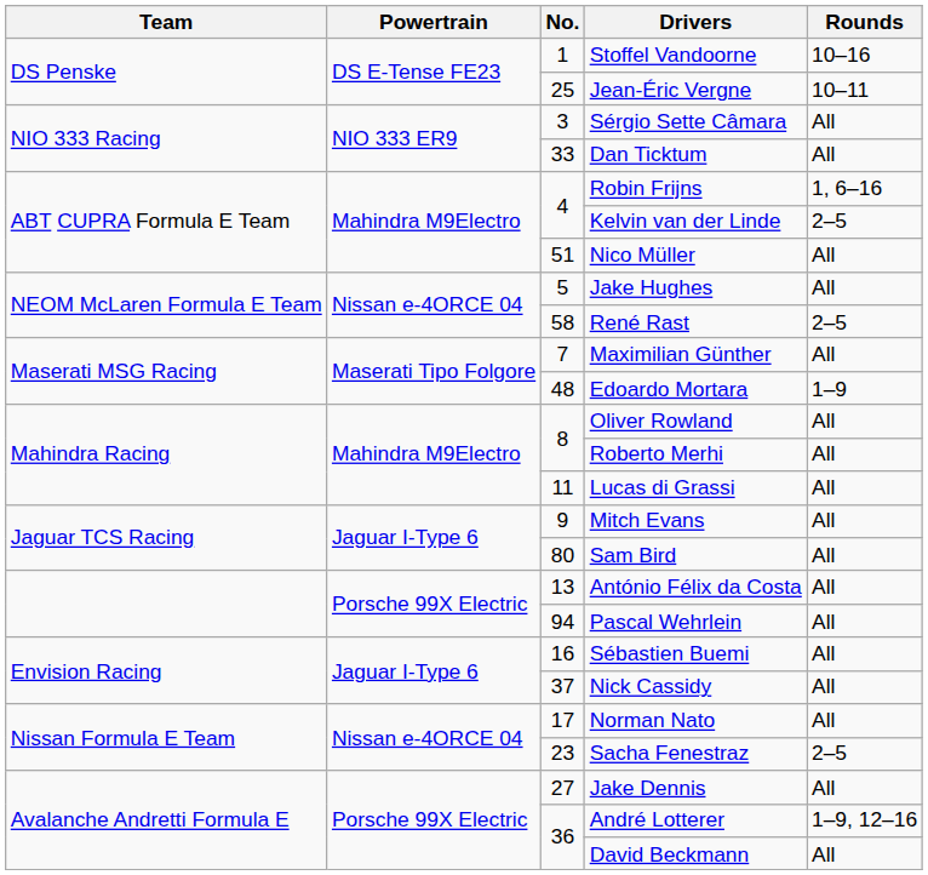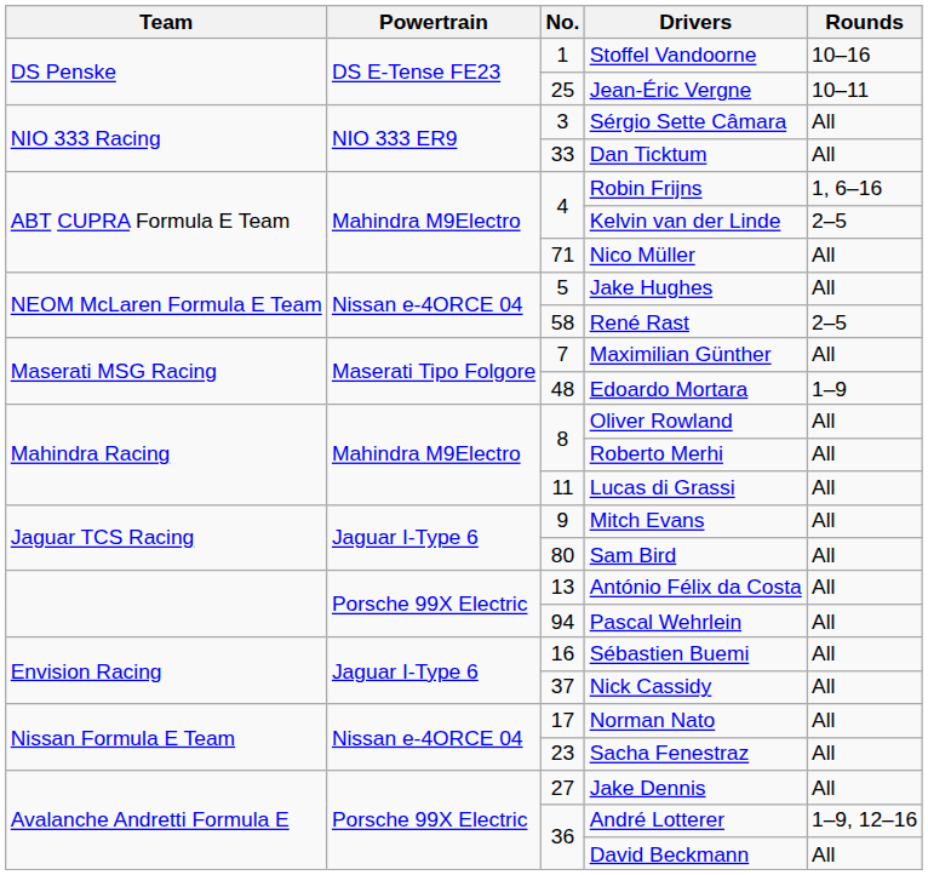Nico Müller | No.: 51 -> 71
Sacha Fenestraz | Rounds: 2–5 -> All
